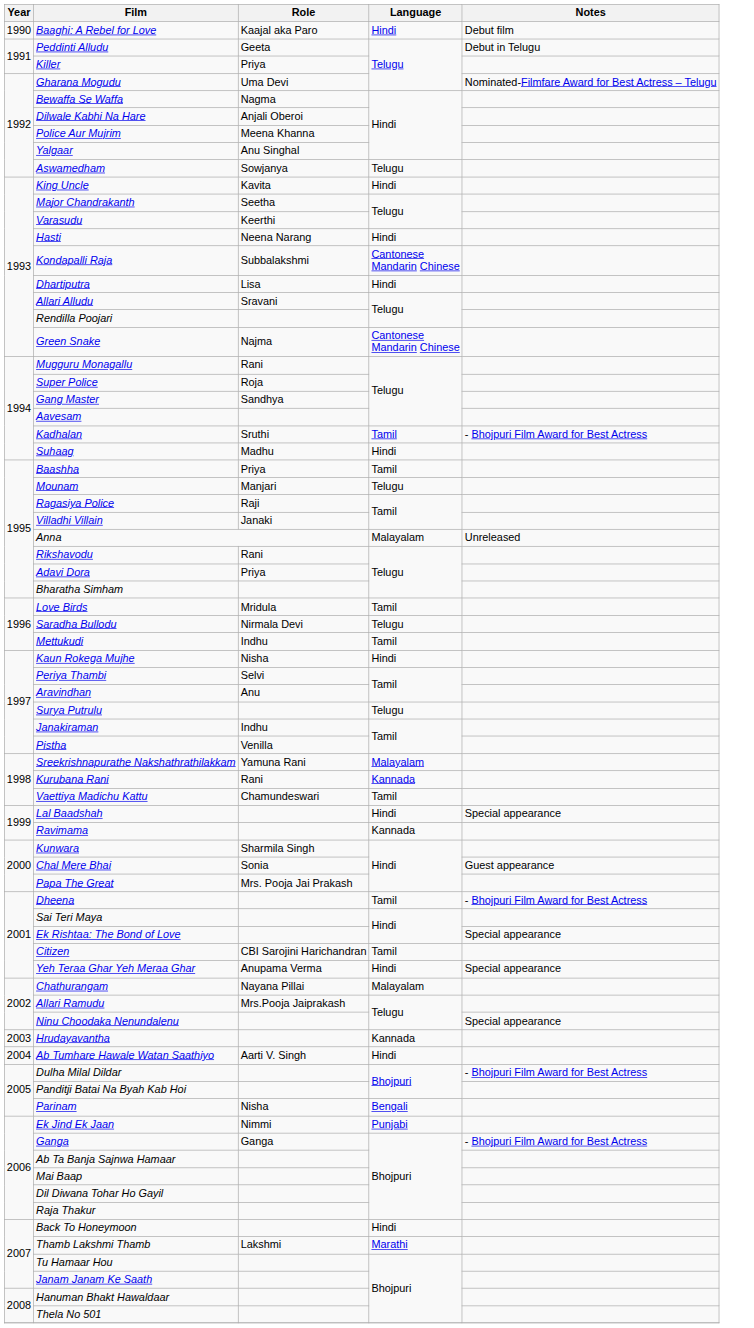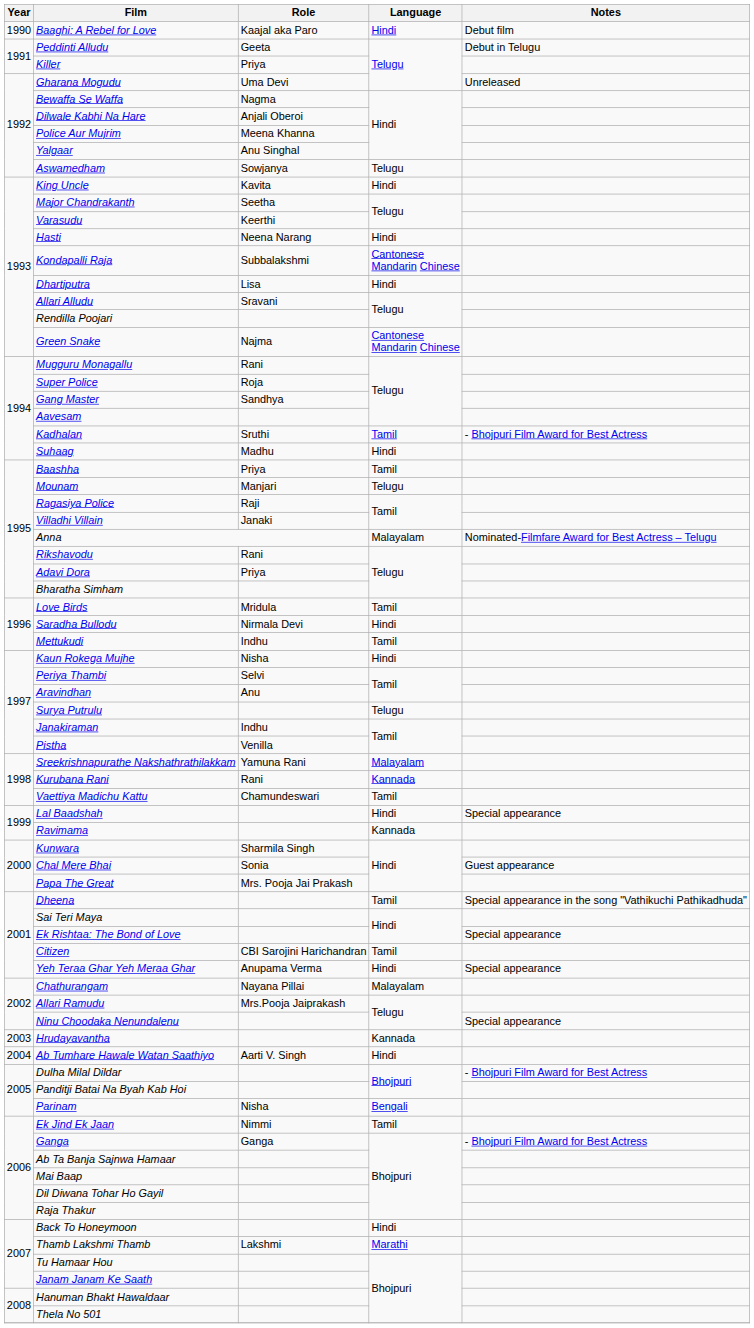Gharana Mogudu | Notes: Nominated-Filmfare Award for Best Actress – Telugu -> Unreleased
Anna | Notes: Unreleased -> Nominated-Filmfare Award for Best Actress – Telugu
Saradha Bullodu | Language: Telugu -> Hindi
Dheena | Notes: - Bhojpuri Film Award for Best Actress -> Special appearance in the song "Vathikuchi Pathikadhuda"
Ek Jind Ek Jaan | Language: Punjabi -> Tamil
